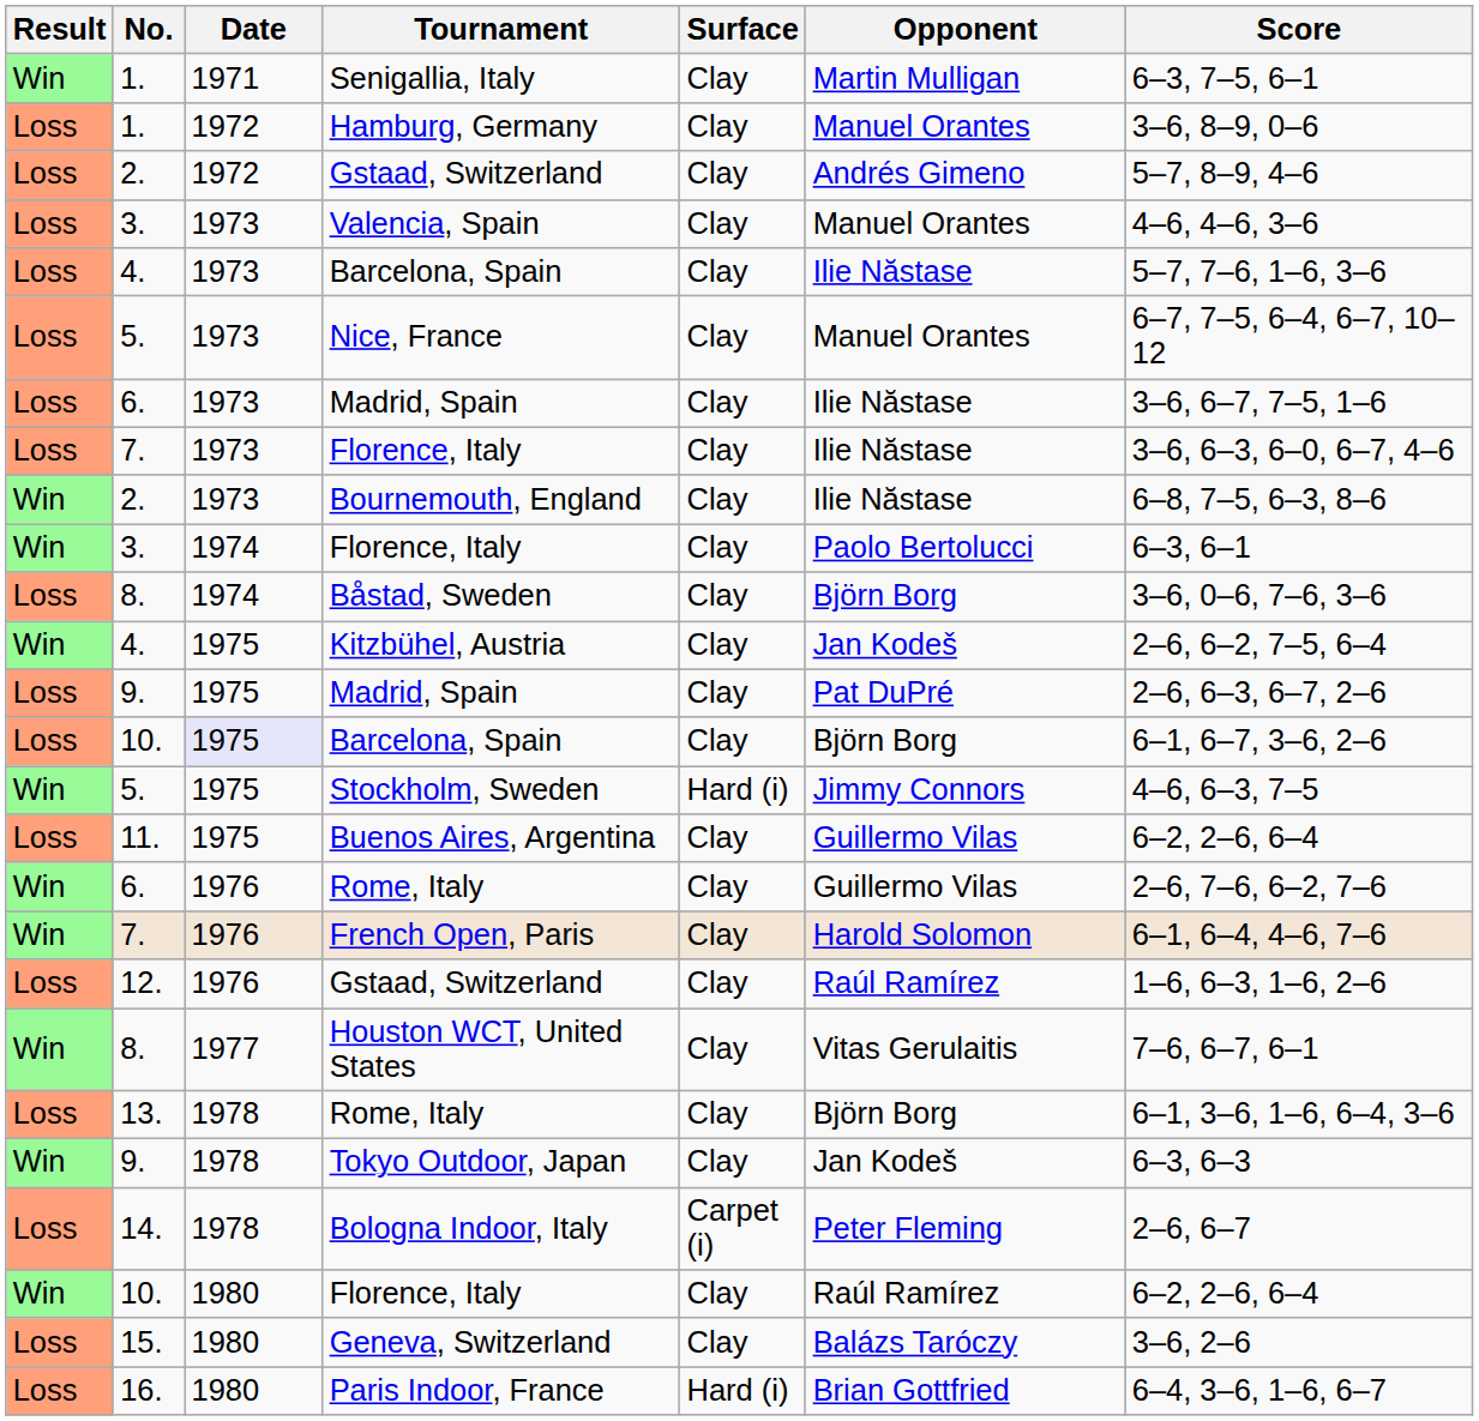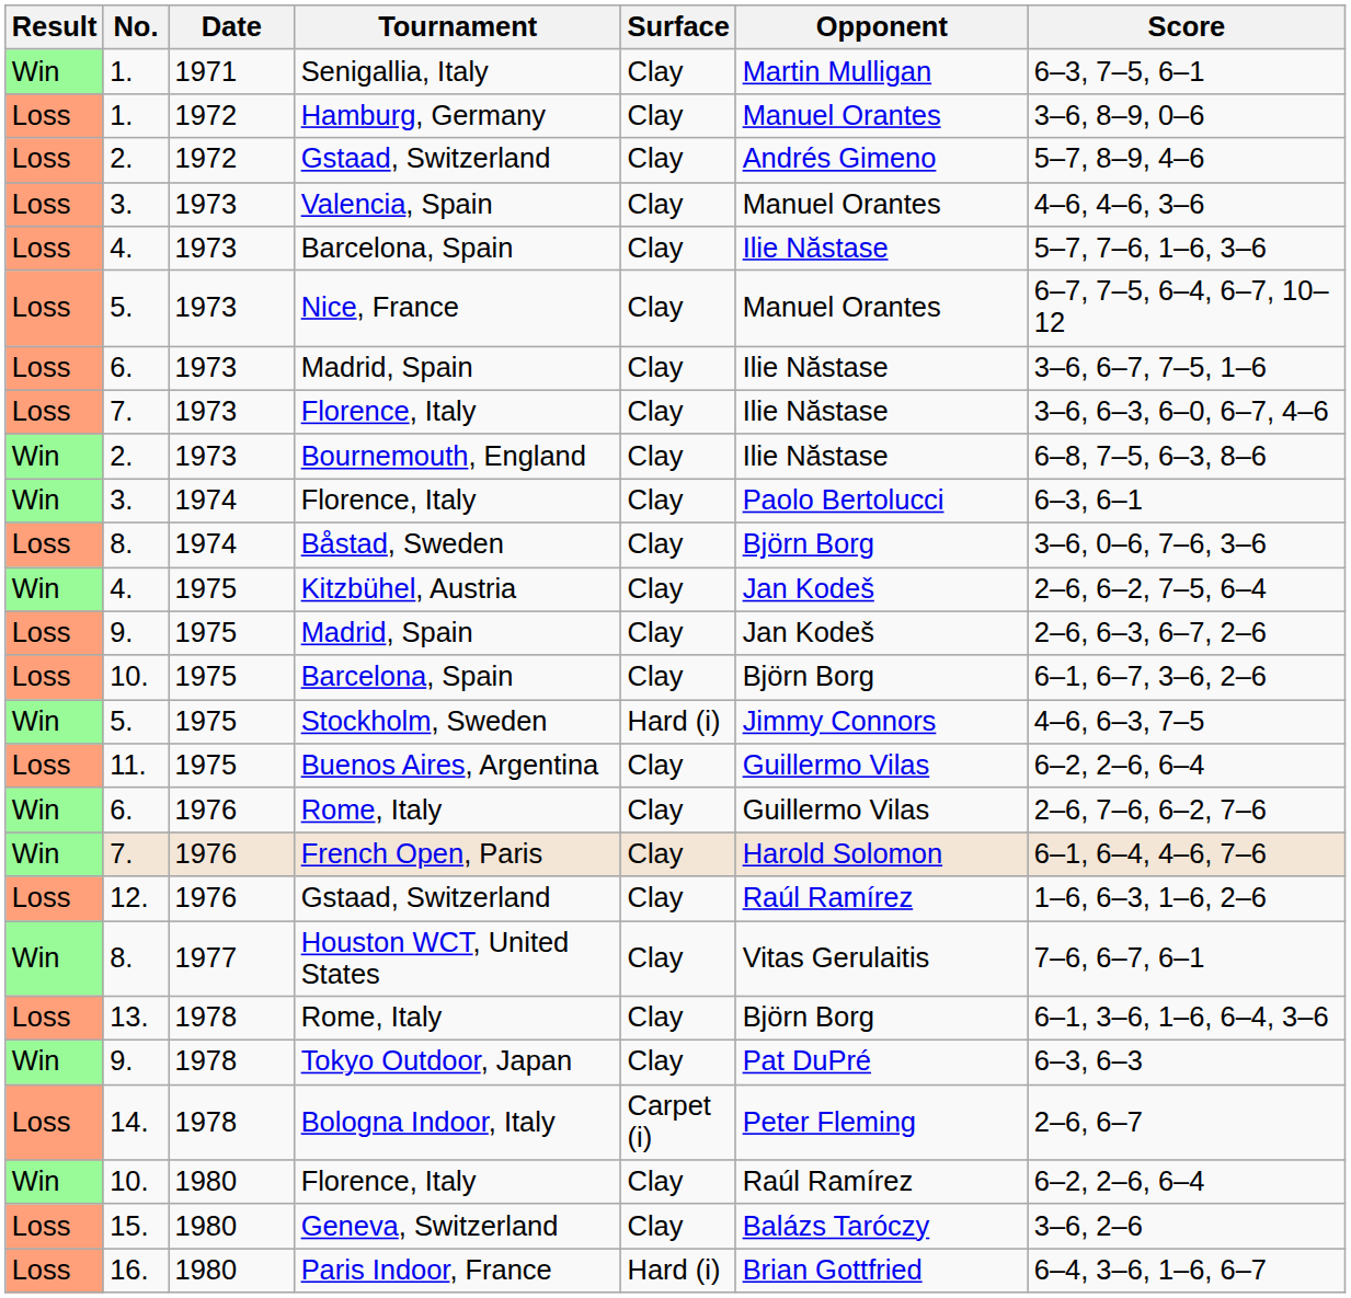9. / Madrid, Spain | Opponent: Pat DuPré -> Jan Kodeš
10. / Barcelona, Spain | Date: lavender background -> no background
Tokyo Outdoor, Japan | Opponent: Jan Kodeš -> Pat DuPré
